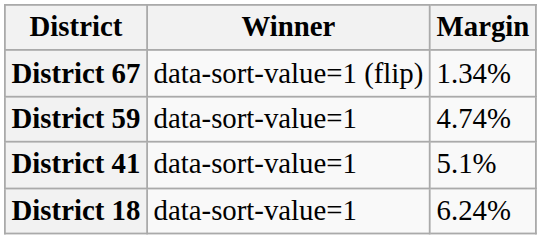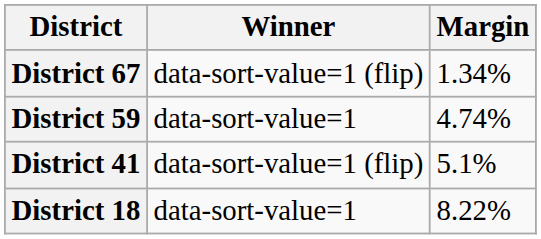District 41 | Winner: data-sort-value=1 -> data-sort-value=1 (flip)
District 18 | Margin: 6.24% -> 8.22%
